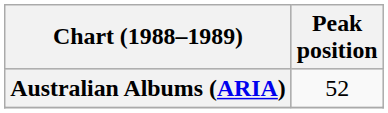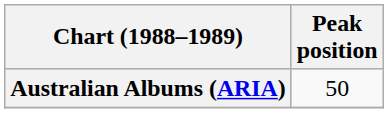Australian Albums (ARIA) | Peak position: 52 -> 50
